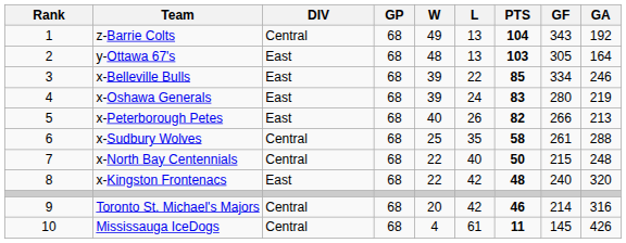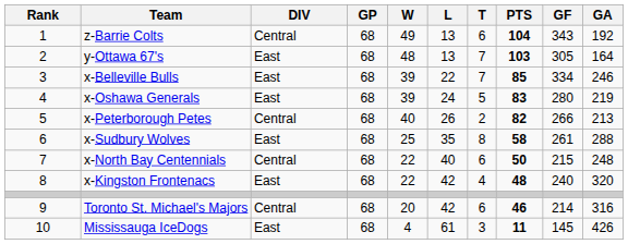+ column: T | 6 | 7 | 7 | 5 | 2 | 8 | 6 | 4 | 6 | 3
x-Peterborough Petes | DIV: East -> Central
x-Sudbury Wolves | DIV: Central -> East
Mississauga IceDogs | DIV: Central -> East
